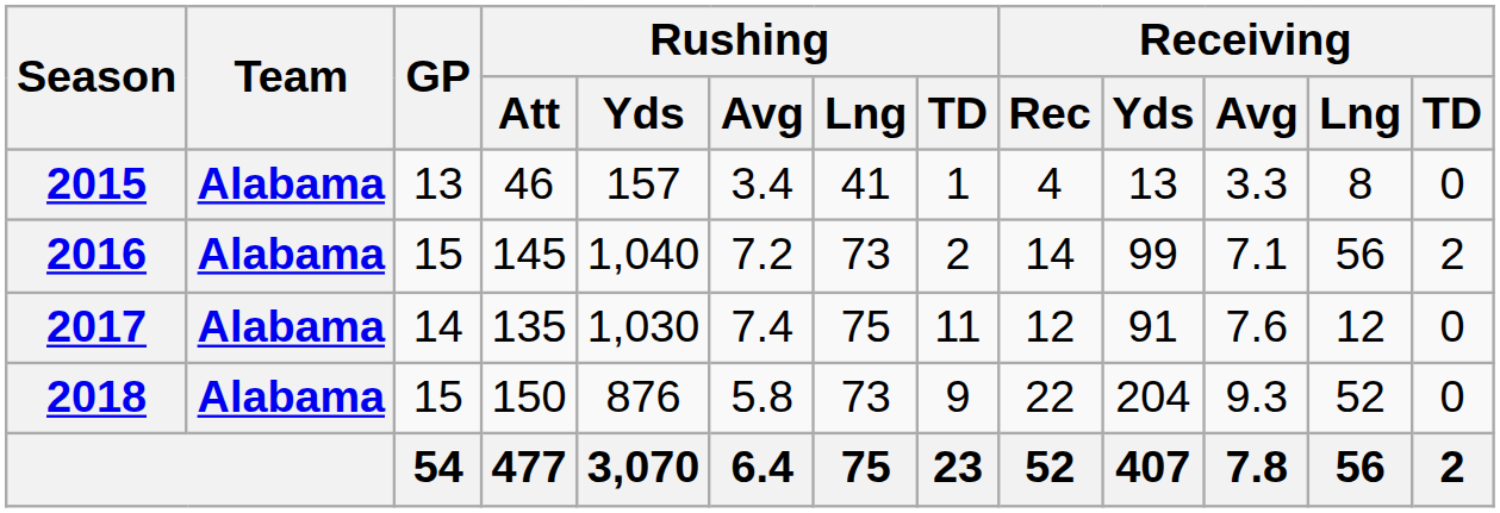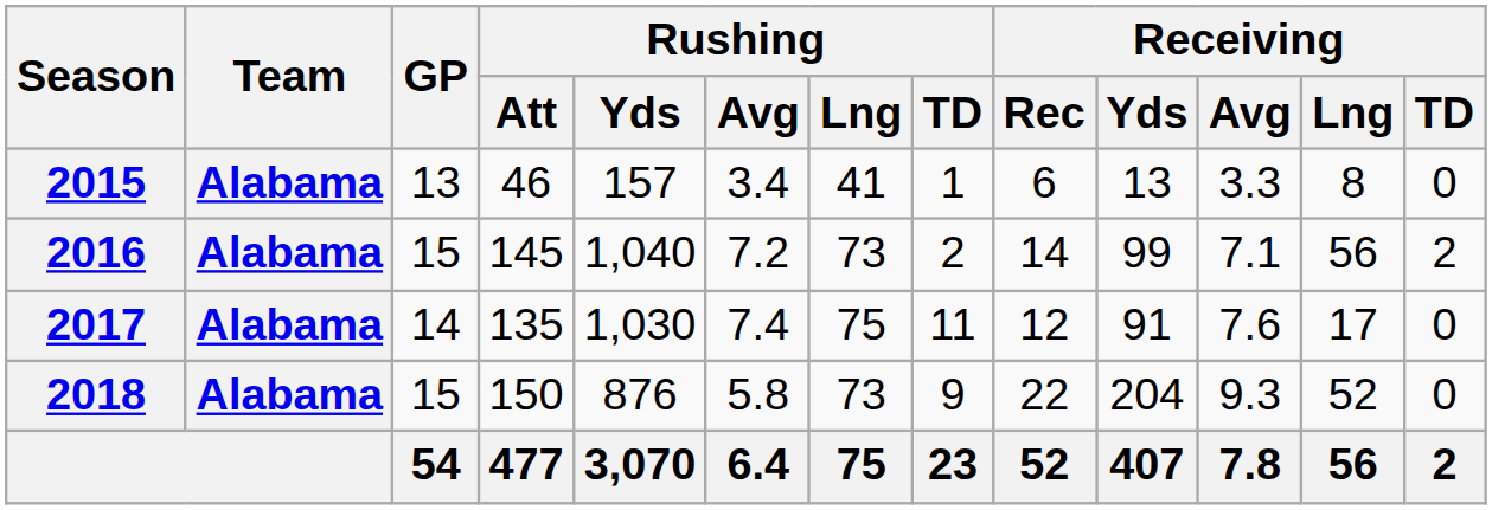2015 | Receiving / Rec: 4 -> 6
2017 | Receiving / Lng: 12 -> 17
